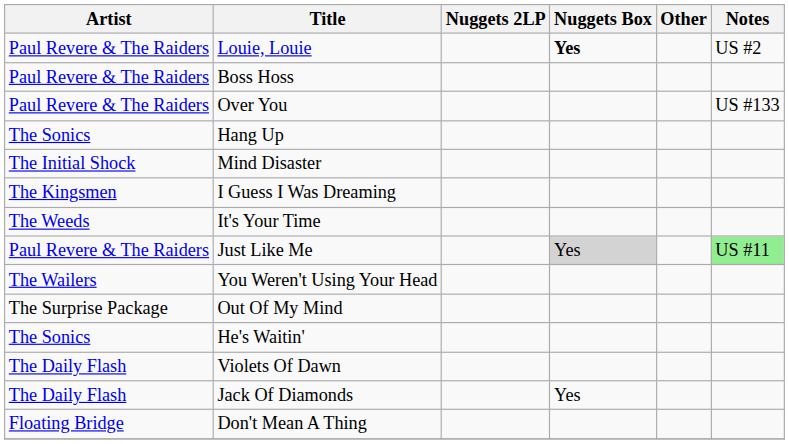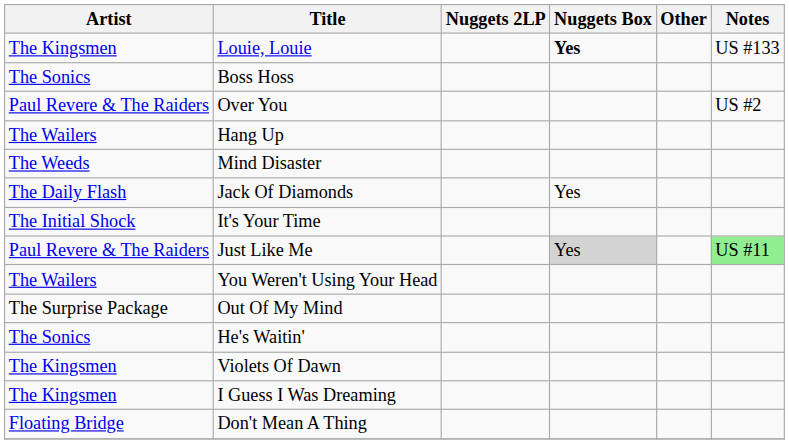Louie, Louie | Artist: Paul Revere & The Raiders -> The Kingsmen
Louie, Louie | Notes: US #2 -> US #133
Boss Hoss | Artist: Paul Revere & The Raiders -> The Sonics
Over You | Notes: US #133 -> US #2
Hang Up | Artist: The Sonics -> The Wailers
Mind Disaster | Artist: The Initial Shock -> The Weeds
rows swapped: Jack Of Diamonds <-> I Guess I Was Dreaming
It's Your Time | Artist: The Weeds -> The Initial Shock
Violets Of Dawn | Artist: The Daily Flash -> The Kingsmen
